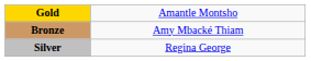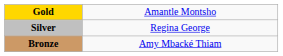rows swapped: Silver <-> Bronze
